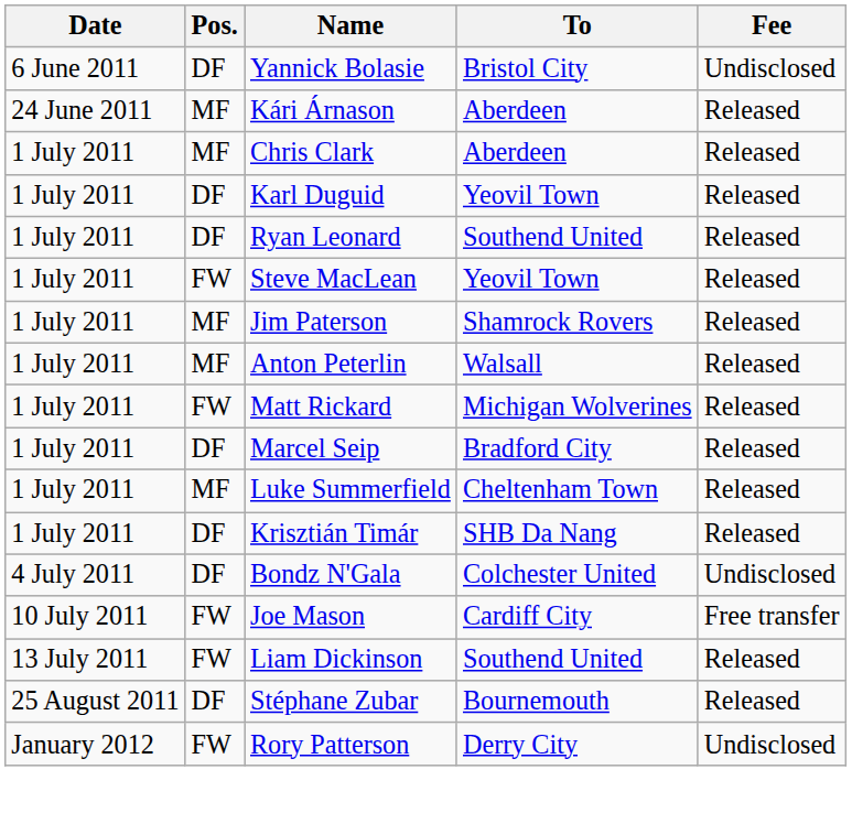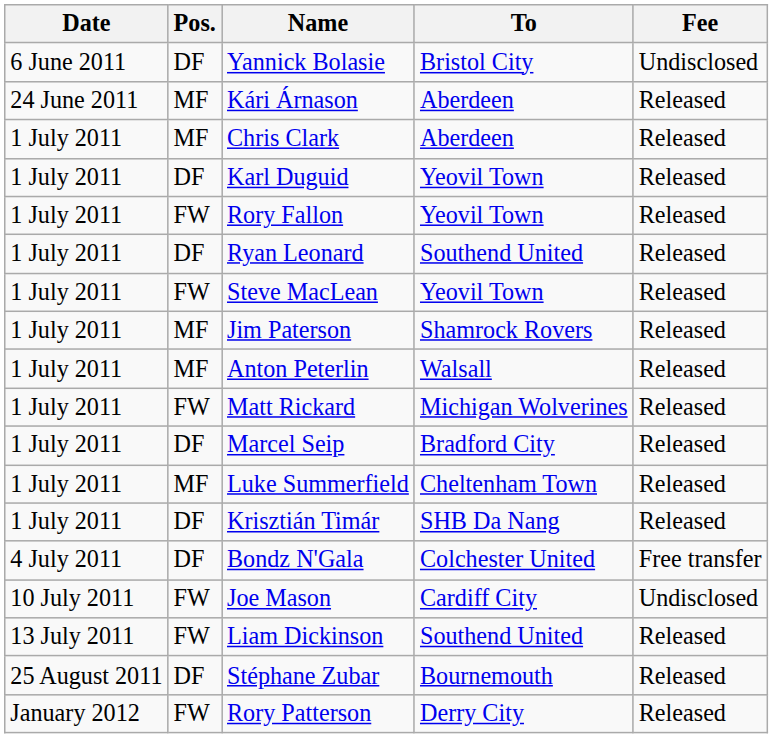+ row: 1 July 2011 | FW | Rory Fallon | Yeovil Town | Released
Bondz N'Gala | Fee: Undisclosed -> Free transfer
Joe Mason | Fee: Free transfer -> Undisclosed
Rory Patterson | Fee: Undisclosed -> Released
